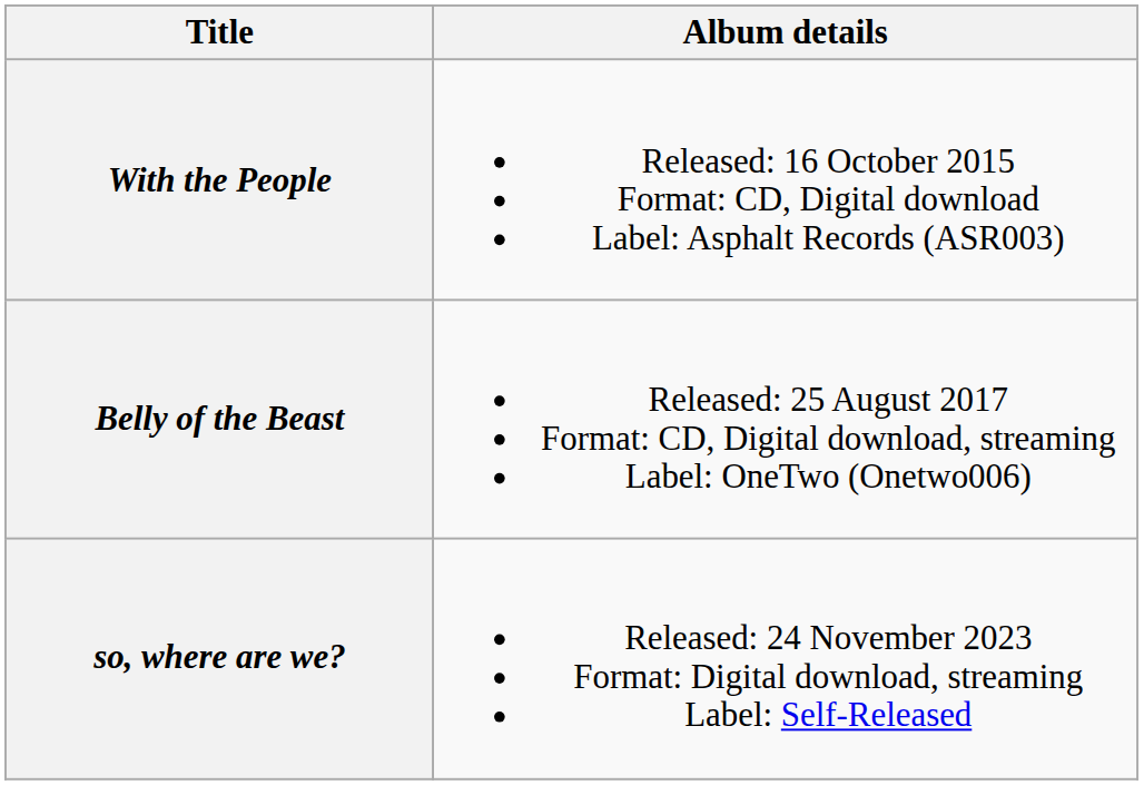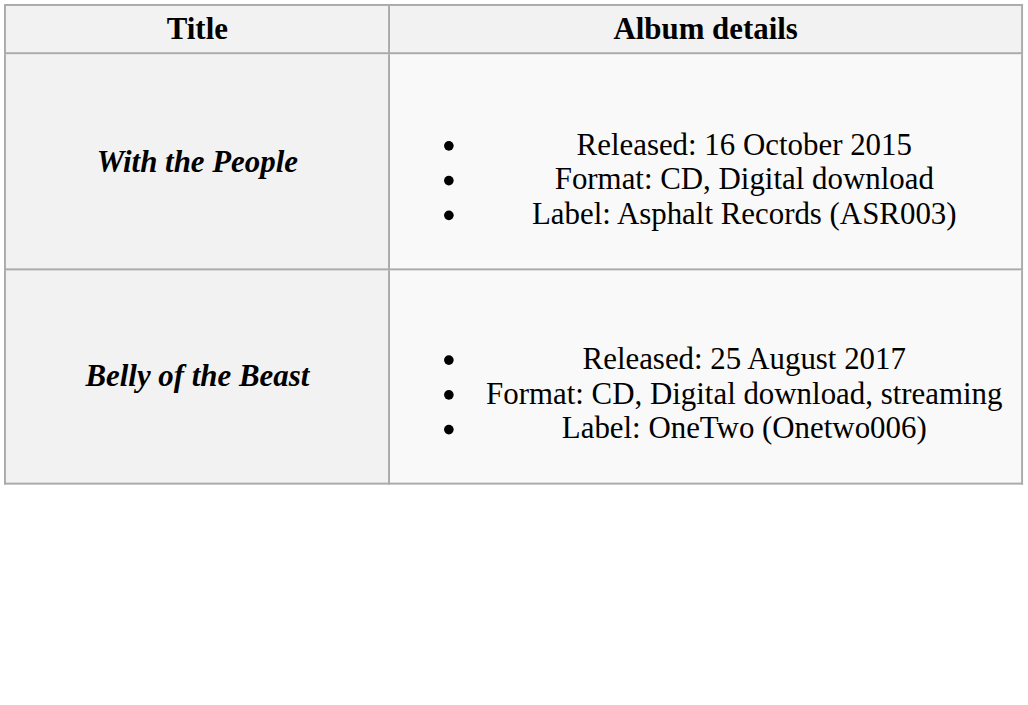- row: so, where are we? | Released: 24 November 2023 Format: Digital download, streaming Label: Self-Released
